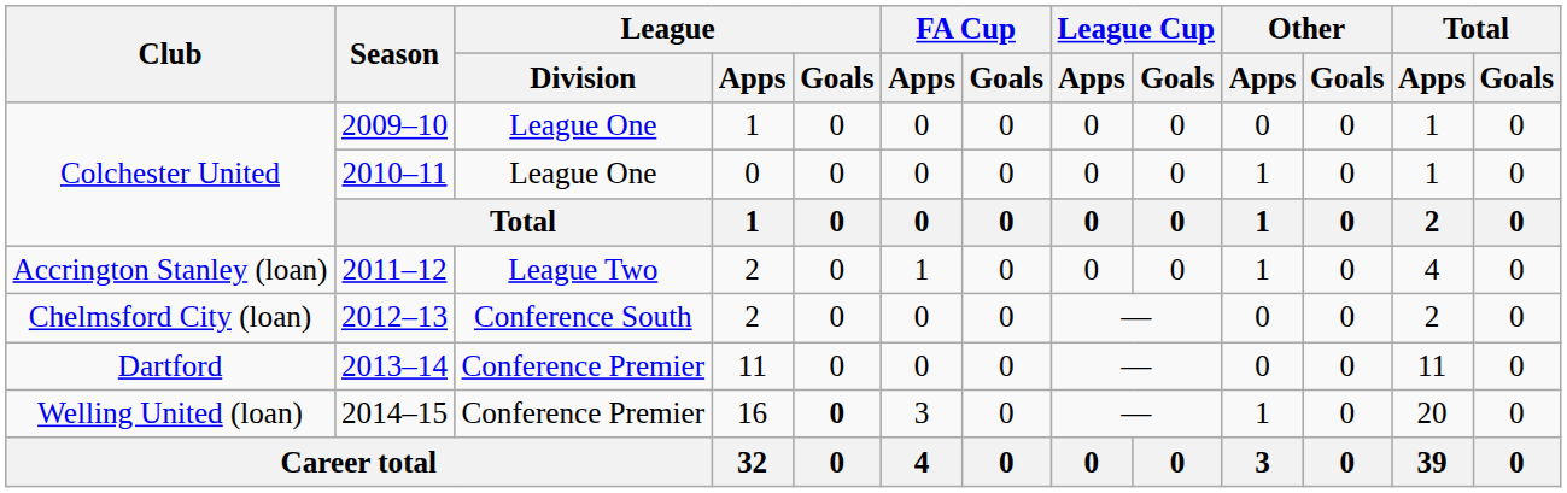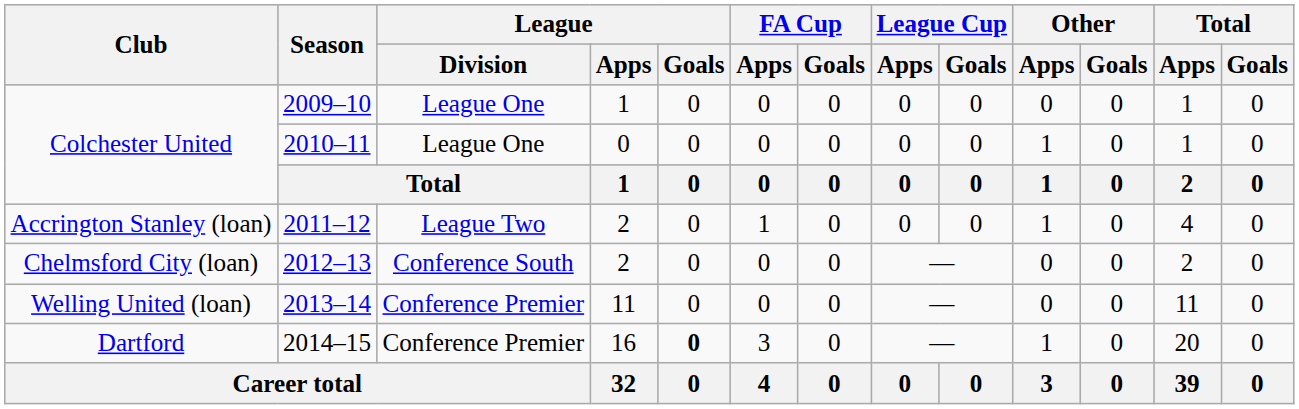2013–14 | Club: Dartford -> Welling United (loan)
2014–15 | Club: Welling United (loan) -> Dartford
